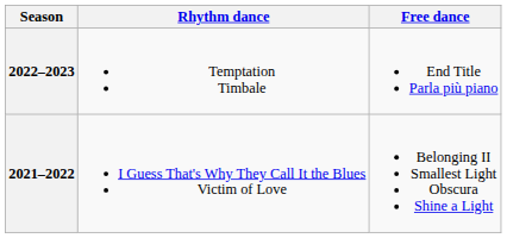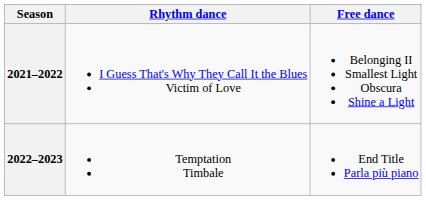rows swapped: 2022–2023 <-> 2021–2022
